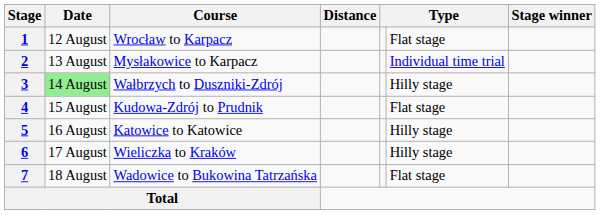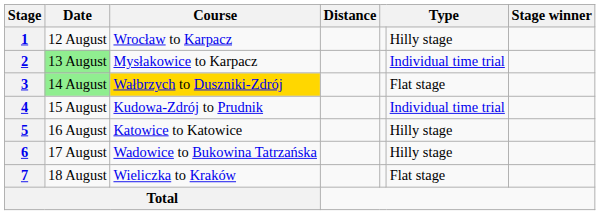1 | column 6: Flat stage -> Hilly stage
2 | Date: no background -> lightgreen background
3 | Course: no background -> gold background
3 | column 6: Hilly stage -> Flat stage
4 | column 6: Flat stage -> Individual time trial
6 | Course: Wieliczka to Kraków -> Wadowice to Bukowina Tatrzańska
7 | Course: Wadowice to Bukowina Tatrzańska -> Wieliczka to Kraków
